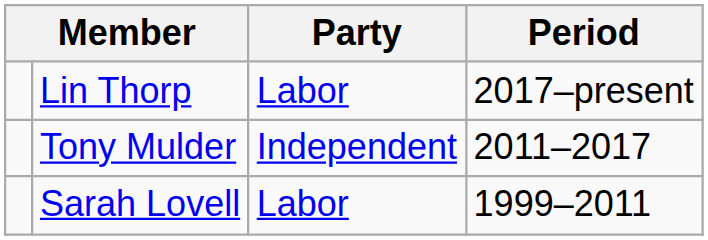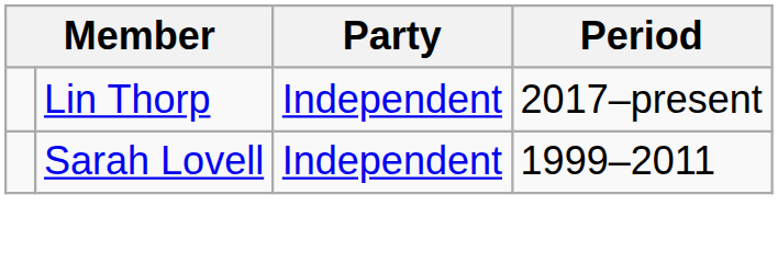Lin Thorp | Party: Labor -> Independent
- row: Tony Mulder | Independent | 2011–2017
Sarah Lovell | Party: Labor -> Independent
